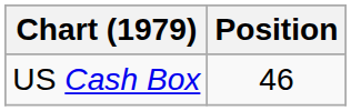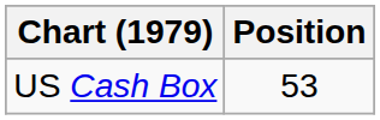US Cash Box | Position: 46 -> 53
